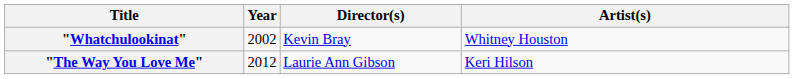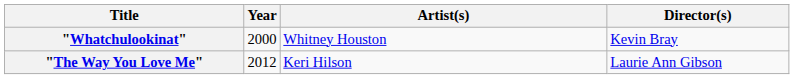columns swapped: Director(s) <-> Artist(s)
"Whatchulookinat" | Year: 2002 -> 2000
